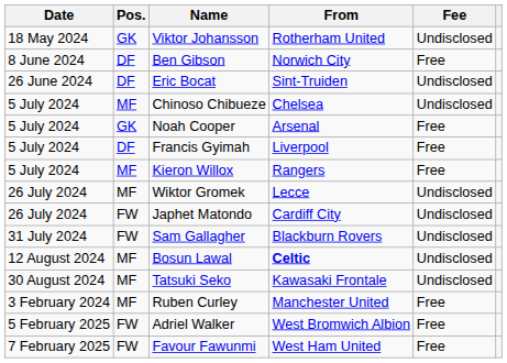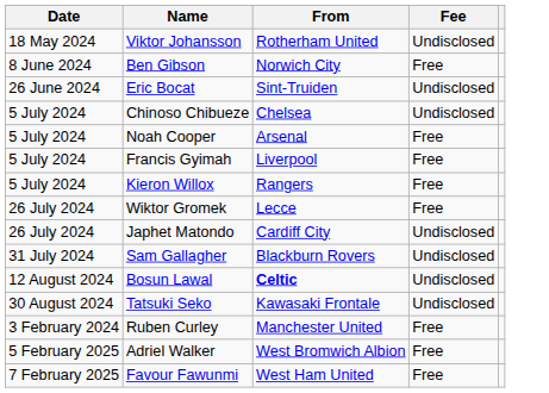- column: Pos. | GK | DF | DF | MF | GK | DF | MF | MF | FW | FW | MF | MF | MF | FW | FW
Wiktor Gromek | Fee: Undisclosed -> Free
